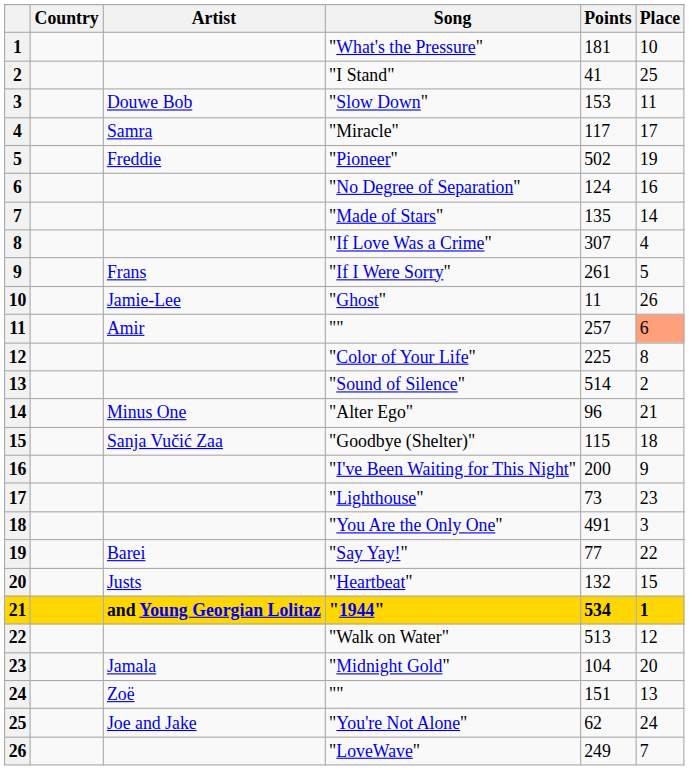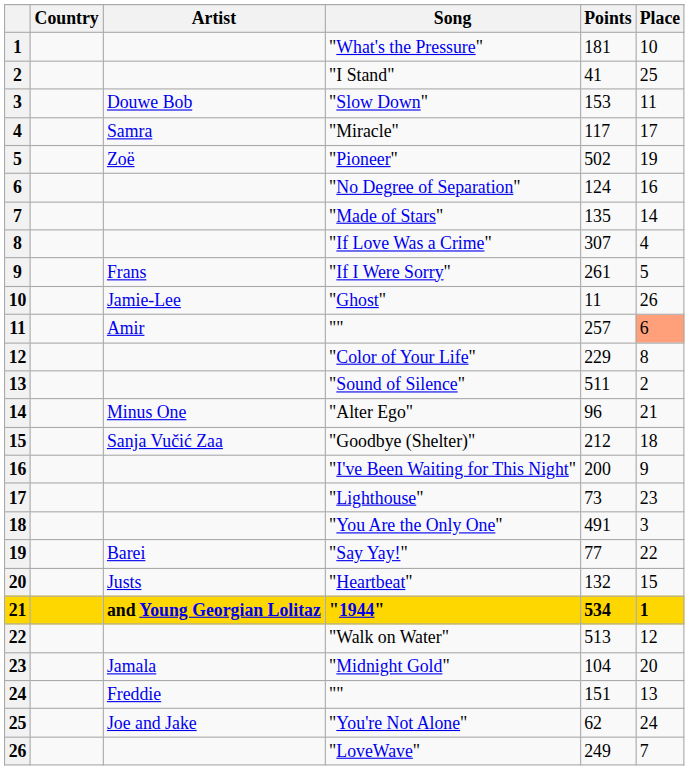"Pioneer" | Artist: Freddie -> Zoë
"Color of Your Life" | Points: 225 -> 229
"Sound of Silence" | Points: 514 -> 511
"Goodbye (Shelter)" | Points: 115 -> 212
24 / "" | Artist: Zoë -> Freddie
